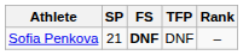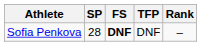Sofia Penkova | SP: 21 -> 28
